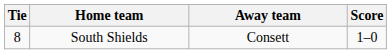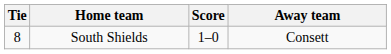columns swapped: Score <-> Away team
